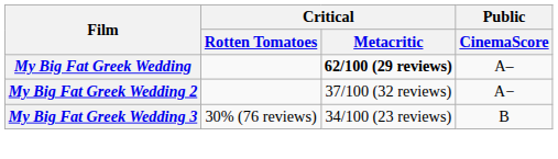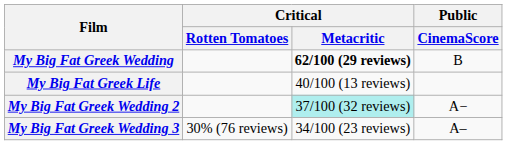My Big Fat Greek Wedding | Public / CinemaScore: A– -> B
+ row: My Big Fat Greek Life | 40/100 (13 reviews)
My Big Fat Greek Wedding 2 | Critical / Metacritic: no background -> paleturquoise background
My Big Fat Greek Wedding 3 | Public / CinemaScore: B -> A–
